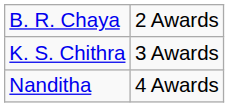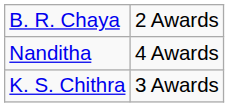rows swapped: K. S. Chithra <-> Nanditha
